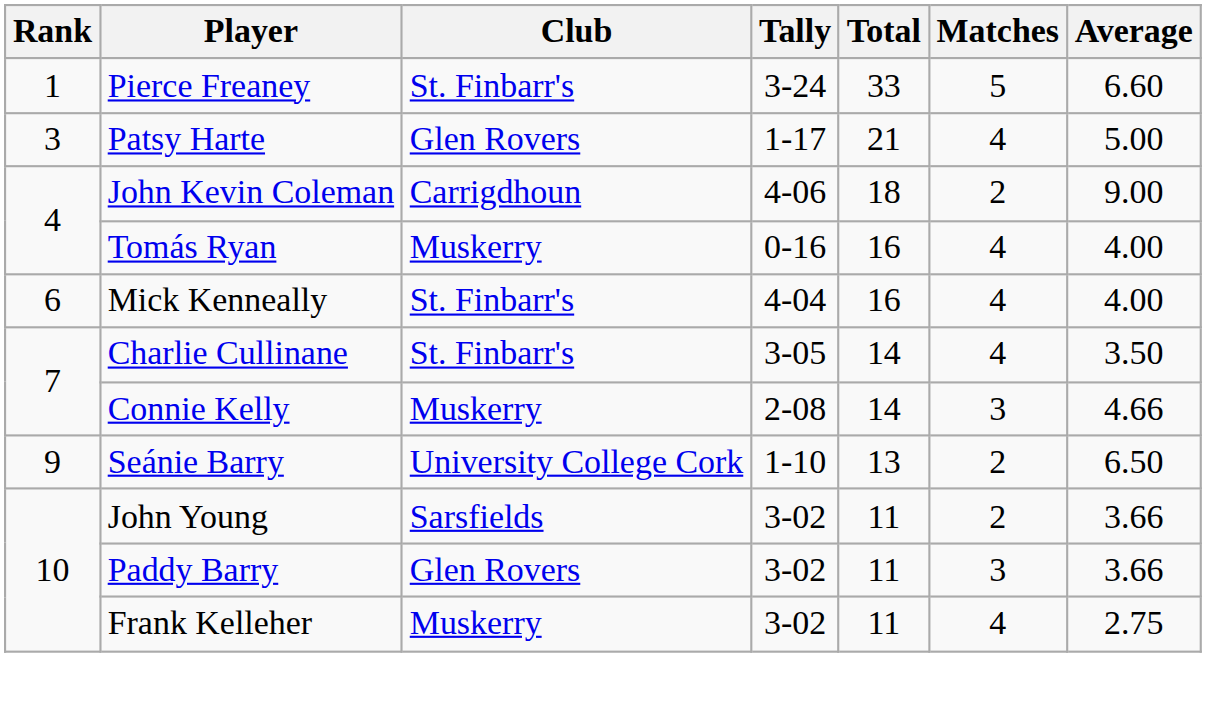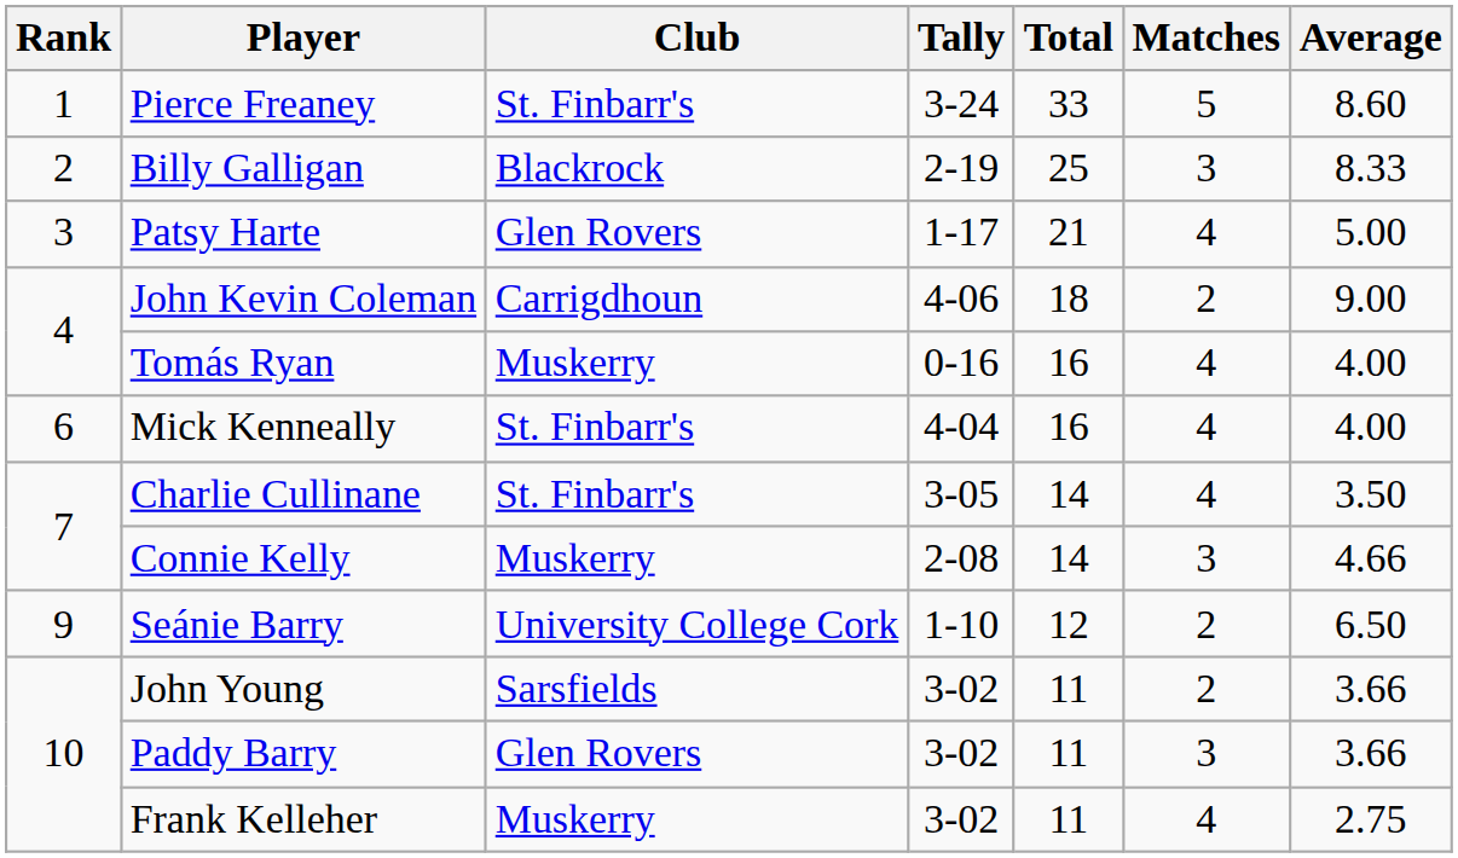Pierce Freaney | Average: 6.60 -> 8.60
+ row: 2 | Billy Galligan | Blackrock | 2-19 | 25 | 3 | 8.33
Seánie Barry | Total: 13 -> 12
